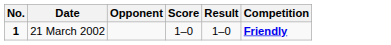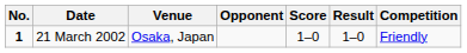+ column: Venue | Osaka, Japan
21 March 2002 | Competition: bold -> normal
